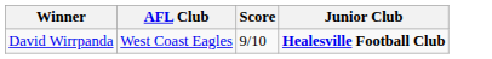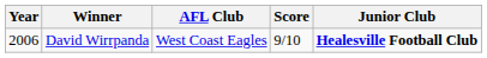+ column: Year | 2006
